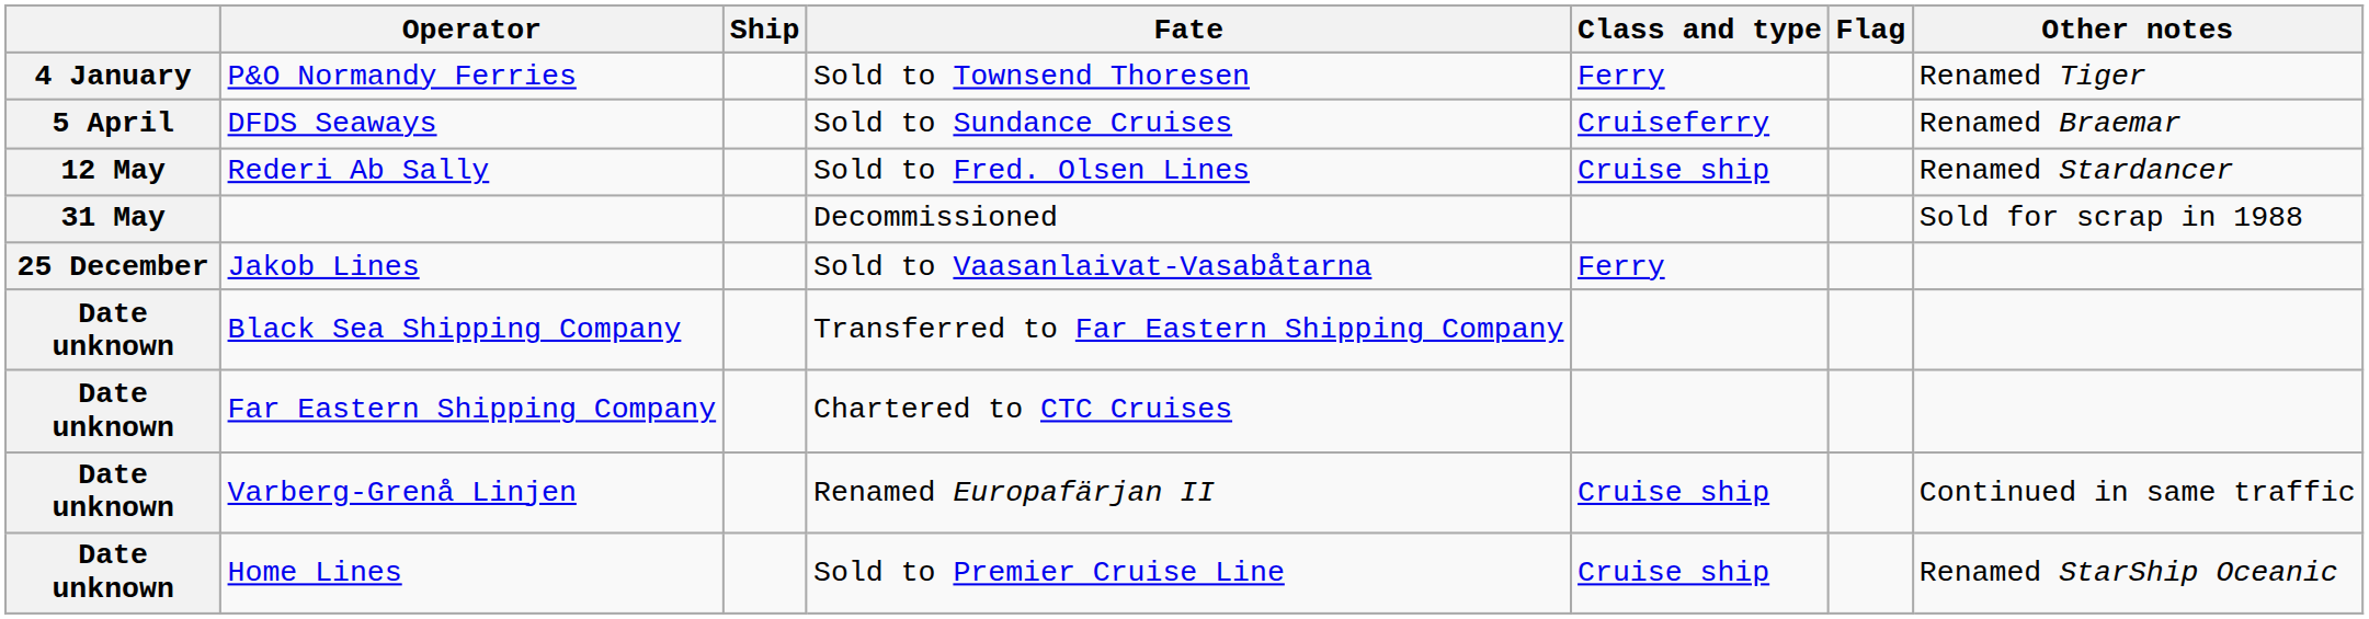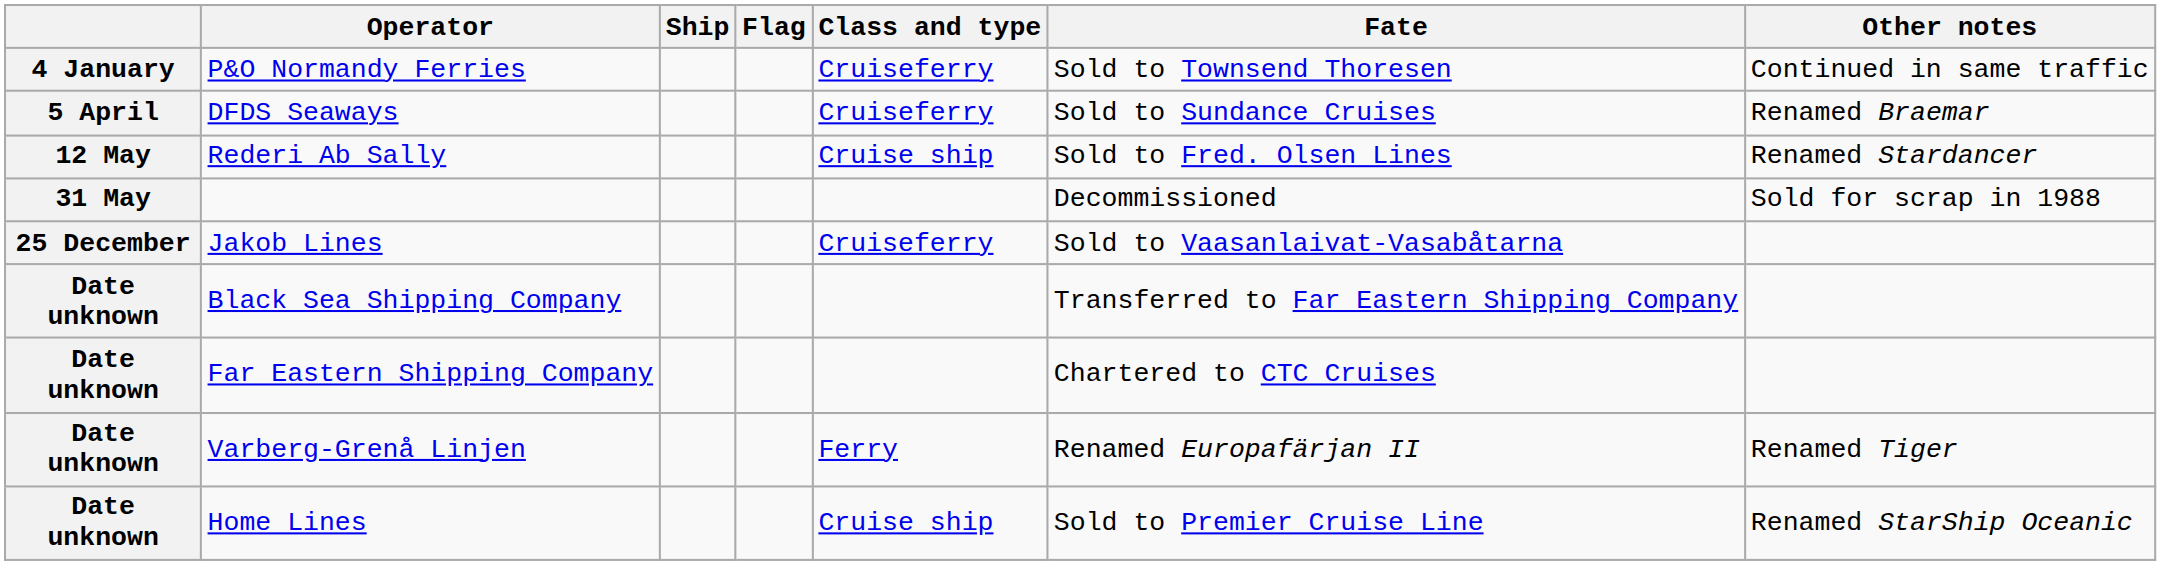columns swapped: Flag <-> Fate
P&O Normandy Ferries | Class and type: Ferry -> Cruiseferry
P&O Normandy Ferries | Other notes: Renamed Tiger -> Continued in same traffic
Jakob Lines | Class and type: Ferry -> Cruiseferry
Varberg-Grenå Linjen | Class and type: Cruise ship -> Ferry
Varberg-Grenå Linjen | Other notes: Continued in same traffic -> Renamed Tiger
